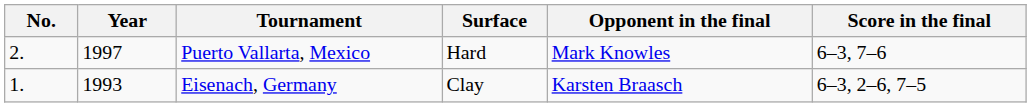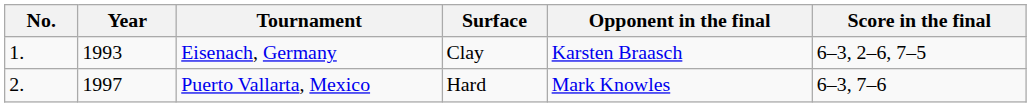rows swapped: Eisenach, Germany <-> Puerto Vallarta, Mexico
